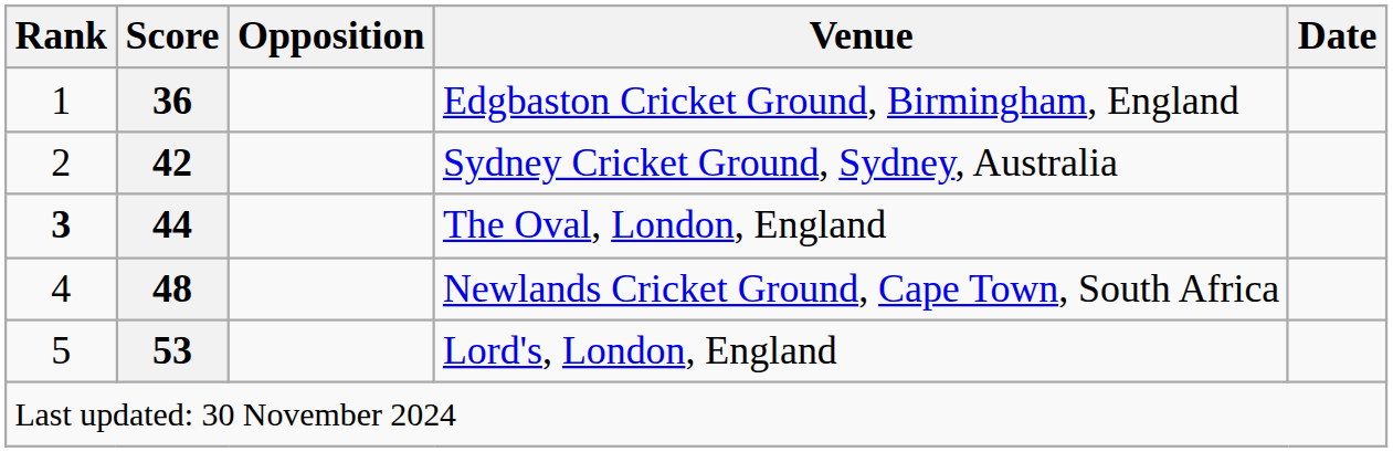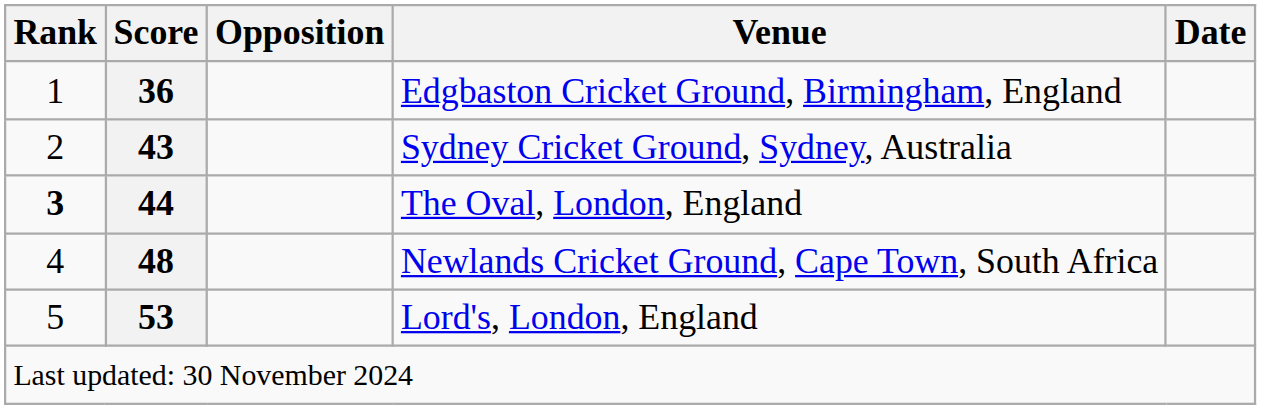Sydney Cricket Ground, Sydney, Australia | Score: 42 -> 43
